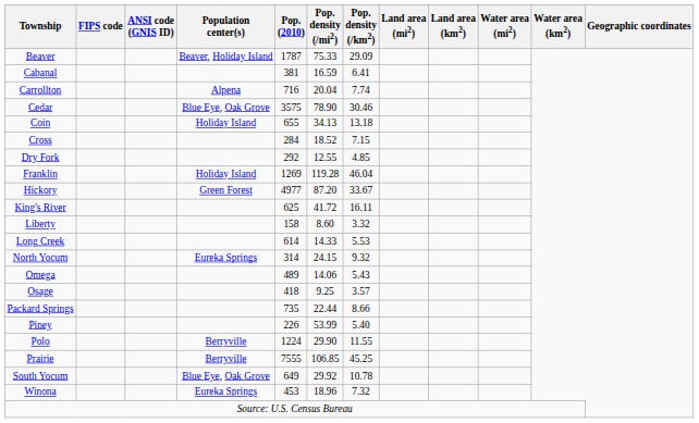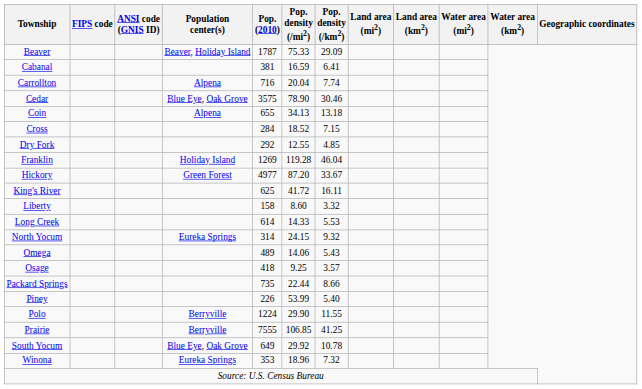Coin | Population center(s): Holiday Island -> Alpena
Prairie | Pop. density (/km2): 45.25 -> 41.25
Winona | Pop. (2010): 453 -> 353
